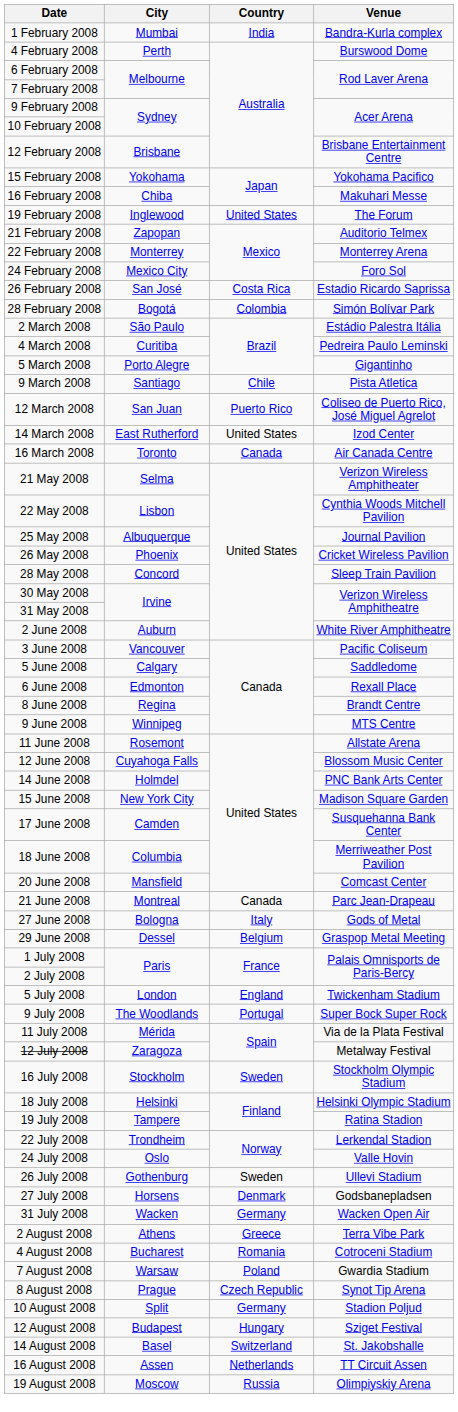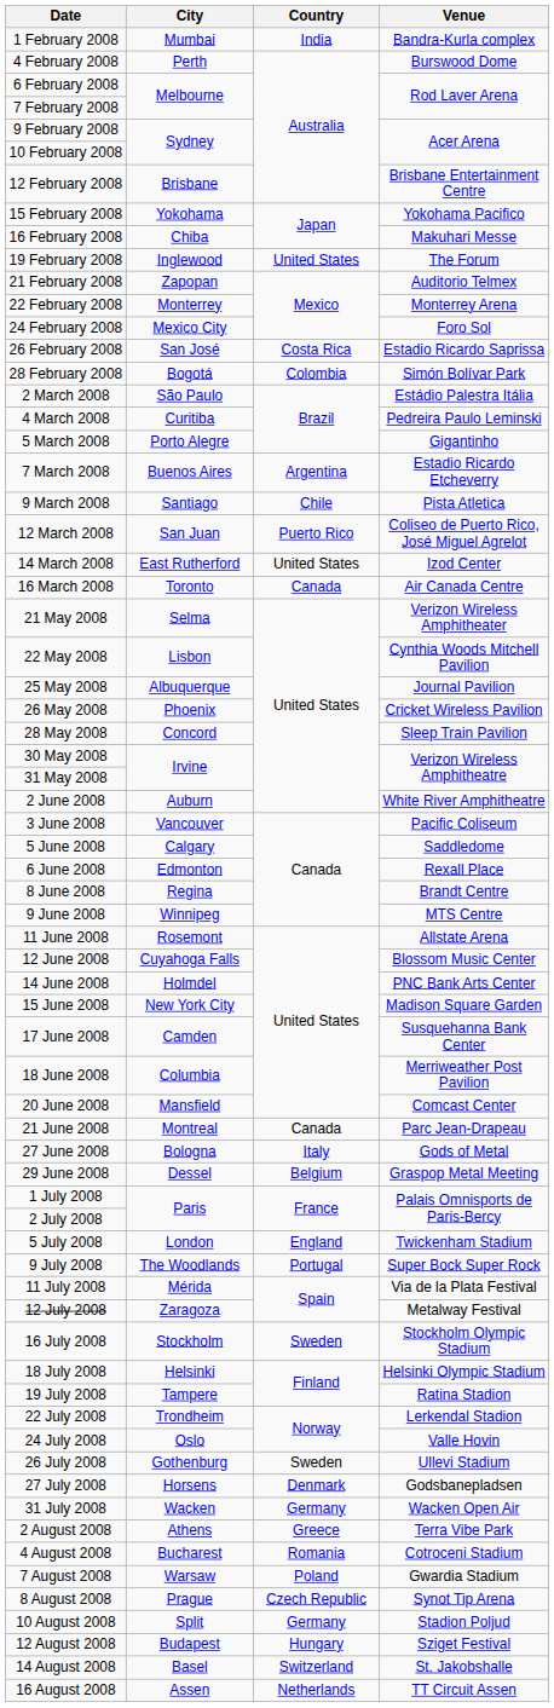+ row: 7 March 2008 | Buenos Aires | Argentina | Estadio Ricardo Etcheverry
- row: 19 August 2008 | Moscow | Russia | Olimpiyskiy Arena
